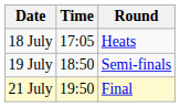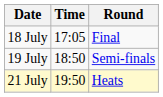18 July | Round: Heats -> Final
21 July | Round: Final -> Heats
